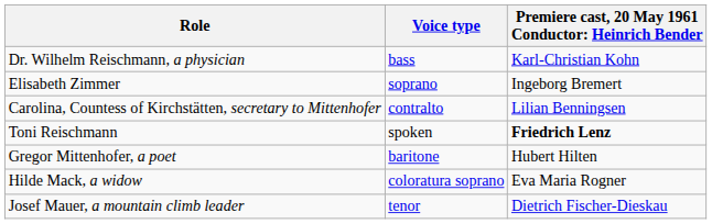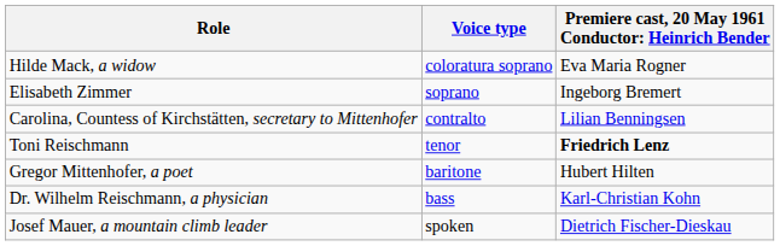rows swapped: Hilde Mack, a widow <-> Dr. Wilhelm Reischmann, a physician
Toni Reischmann | Voice type: spoken -> tenor
Josef Mauer, a mountain climb leader | Voice type: tenor -> spoken
